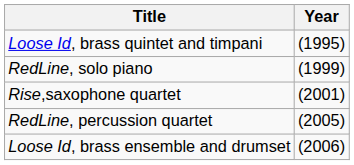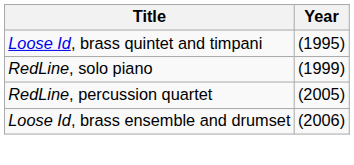- row: Rise,saxophone quartet | (2001)
